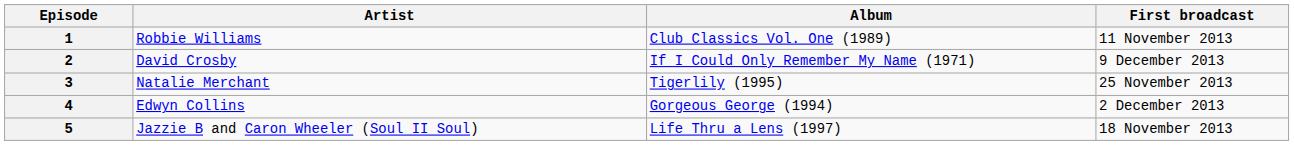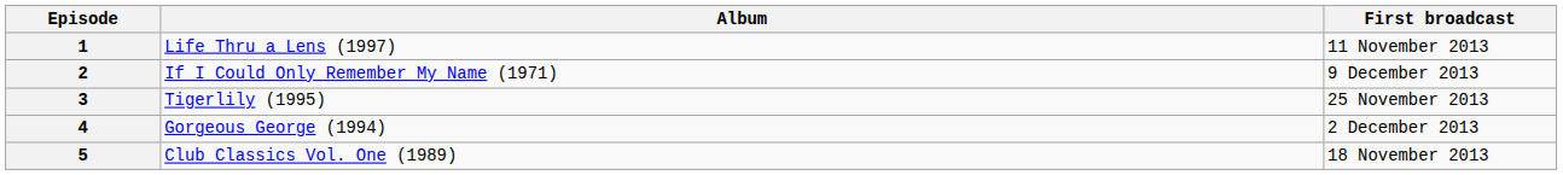- column: Artist | Robbie Williams | David Crosby | Natalie Merchant | Edwyn Collins | Jazzie B and Caron Wheeler (Soul II Soul)
1 | Album: Club Classics Vol. One (1989) -> Life Thru a Lens (1997)
5 | Album: Life Thru a Lens (1997) -> Club Classics Vol. One (1989)
